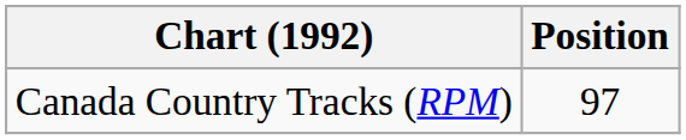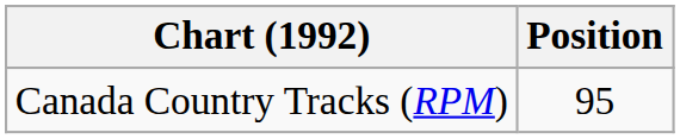Canada Country Tracks (RPM) | Position: 97 -> 95
